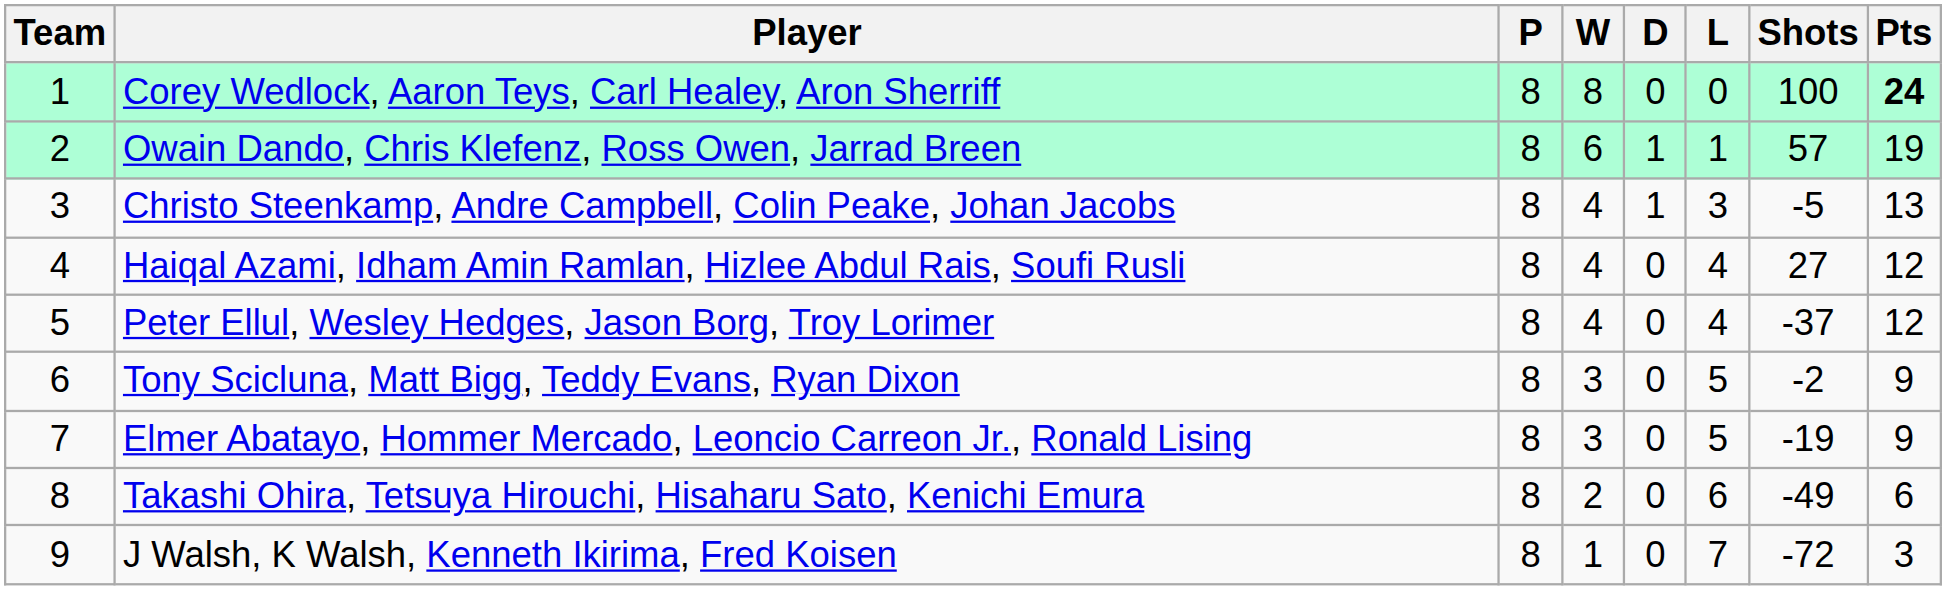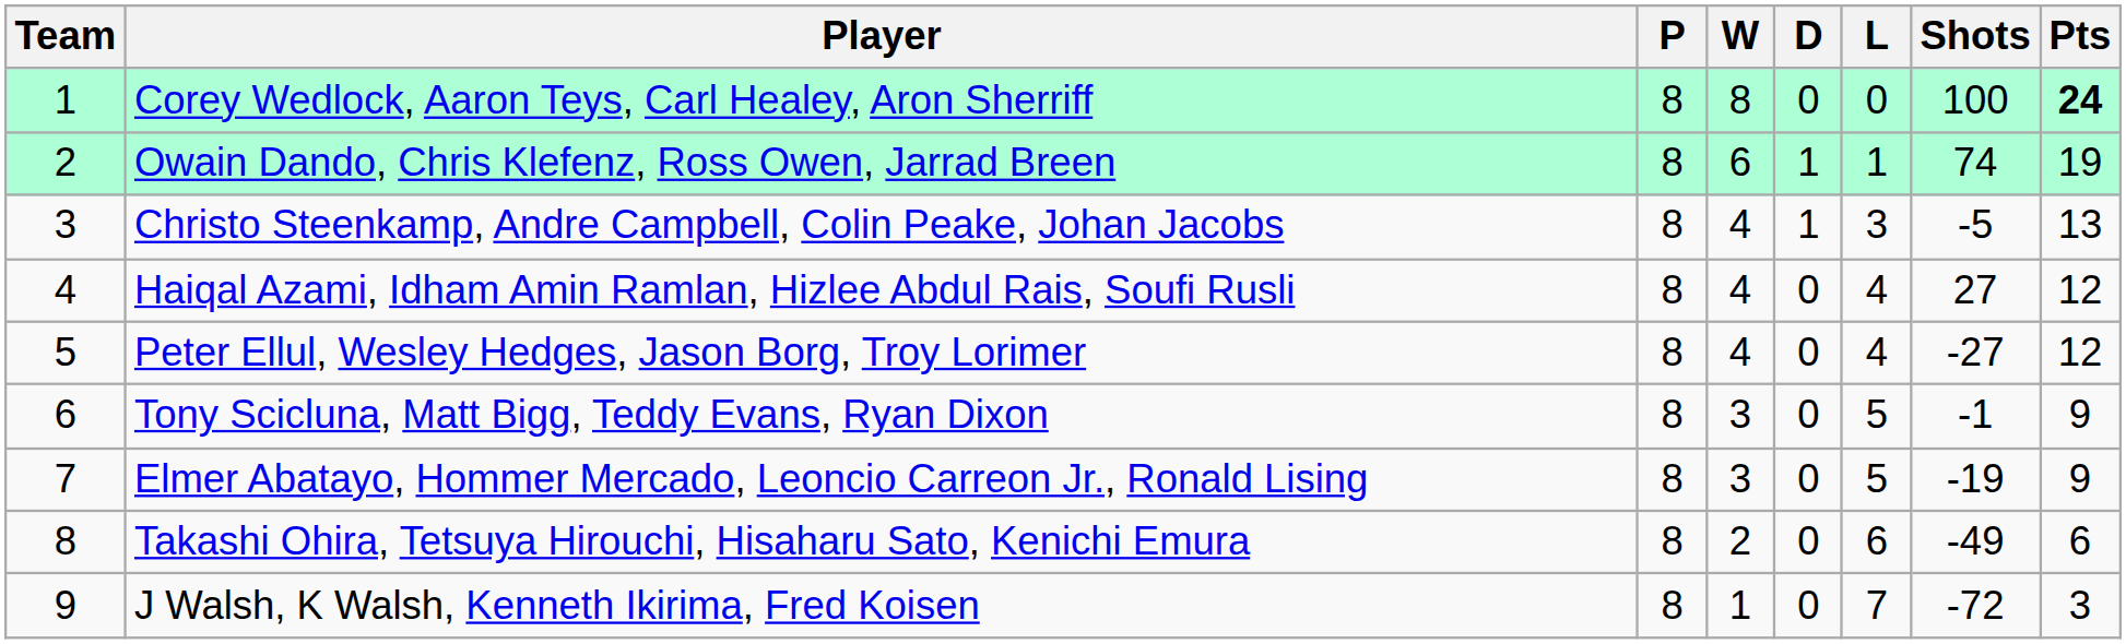Owain Dando, Chris Klefenz, Ross Owen, Jarrad Breen | Shots: 57 -> 74
Peter Ellul, Wesley Hedges, Jason Borg, Troy Lorimer | Shots: -37 -> -27
Tony Scicluna, Matt Bigg, Teddy Evans, Ryan Dixon | Shots: -2 -> -1
